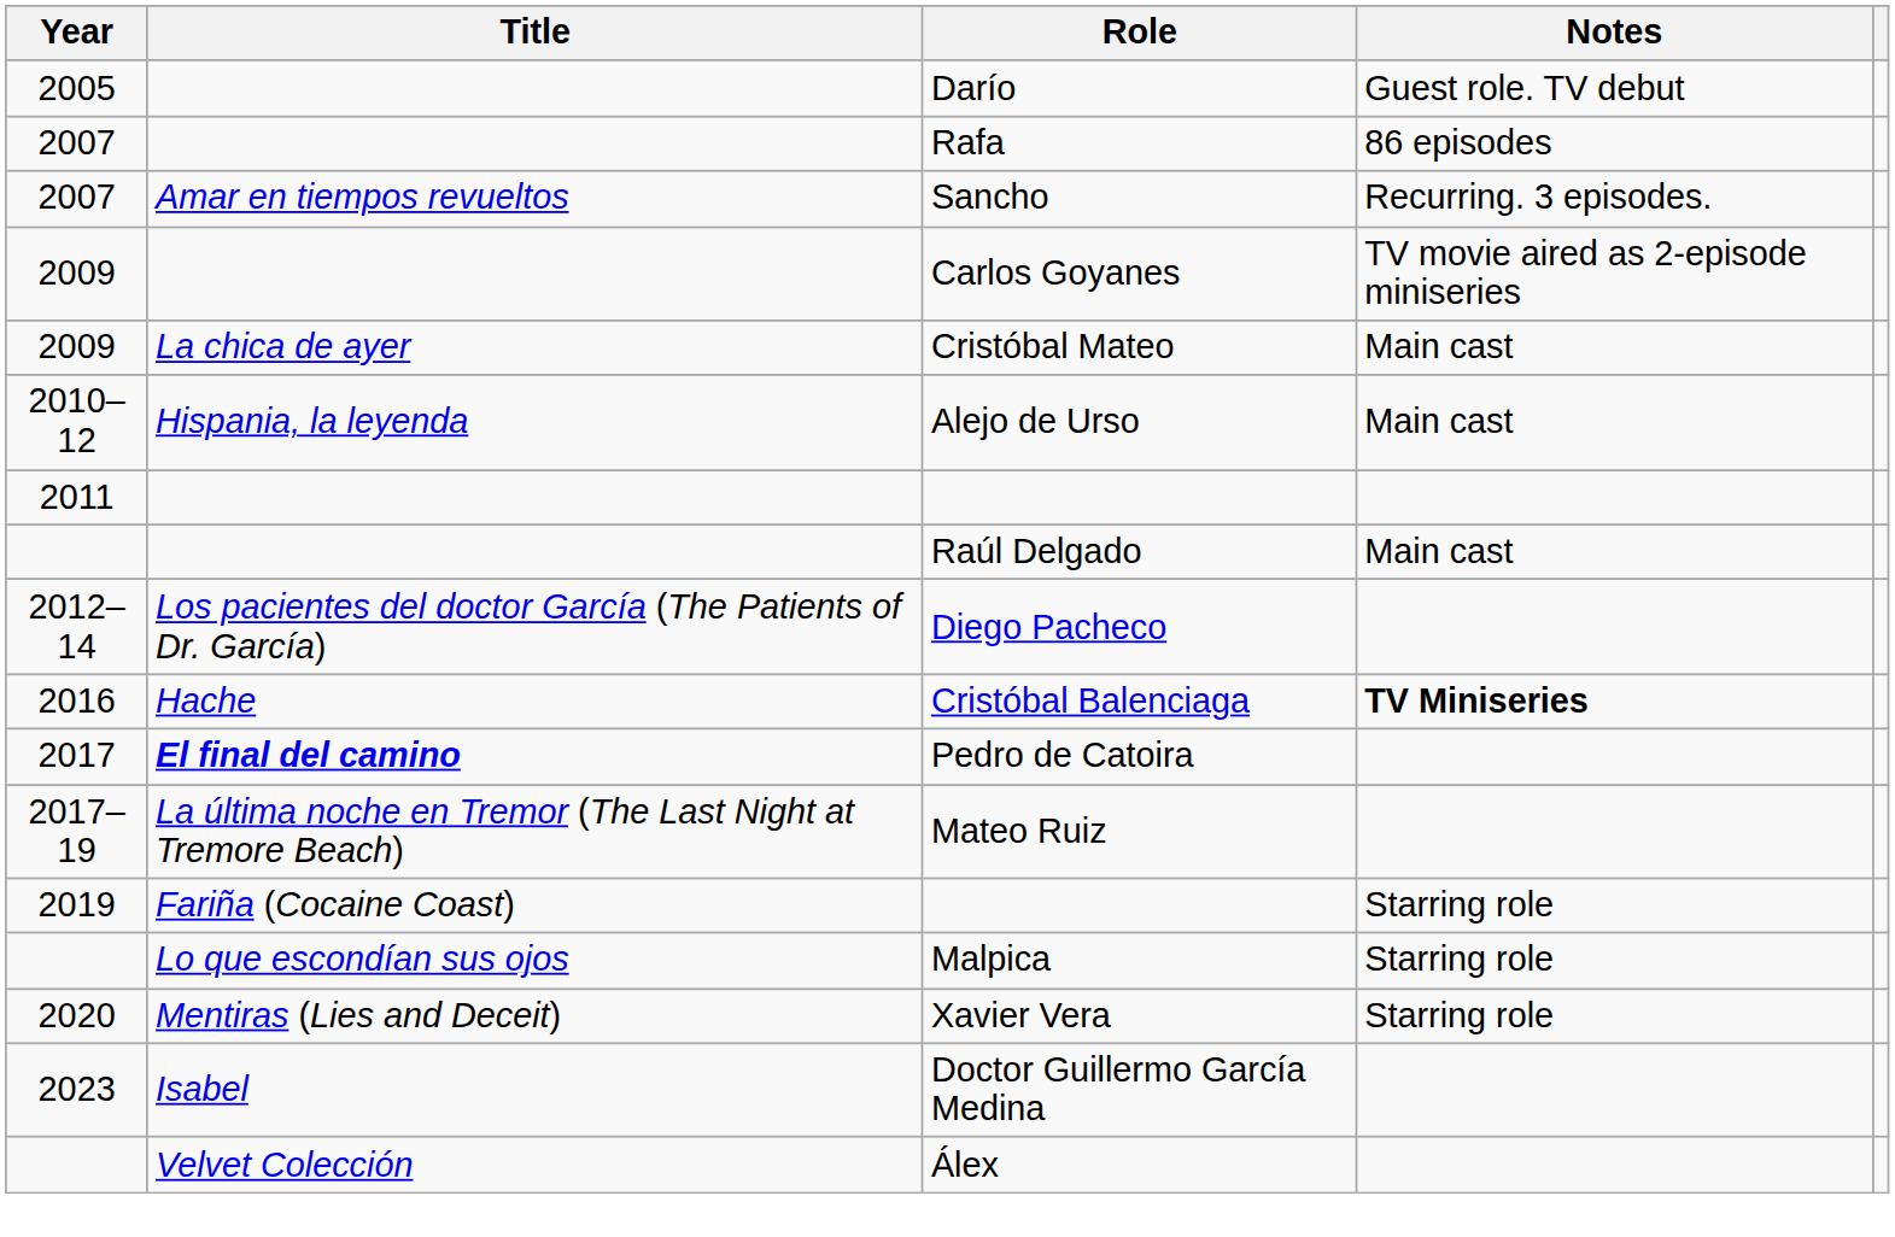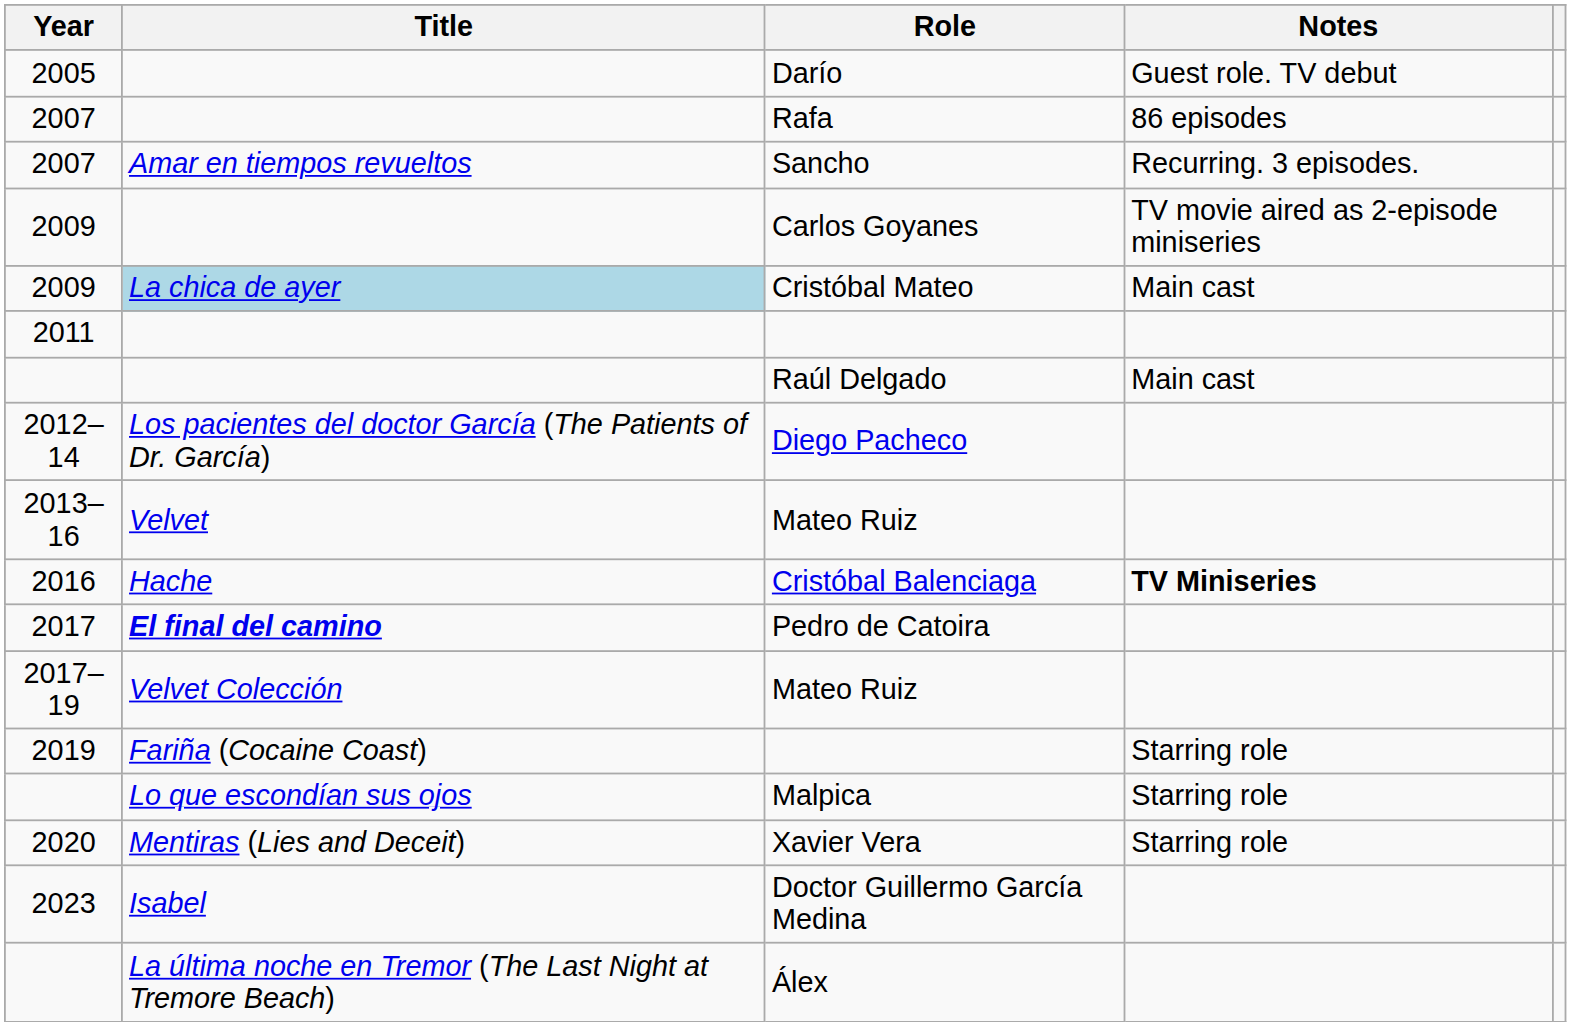Cristóbal Mateo | Title: no background -> lightblue background
- row: 2010–12 | Hispania, la leyenda | Alejo de Urso | Main cast
+ row: 2013–16 | Velvet | Mateo Ruiz
2017–19 / Mateo Ruiz | Title: La última noche en Tremor (The Last Night at Tremore Beach) -> Velvet Colección
Álex | Title: Velvet Colección -> La última noche en Tremor (The Last Night at Tremore Beach)
